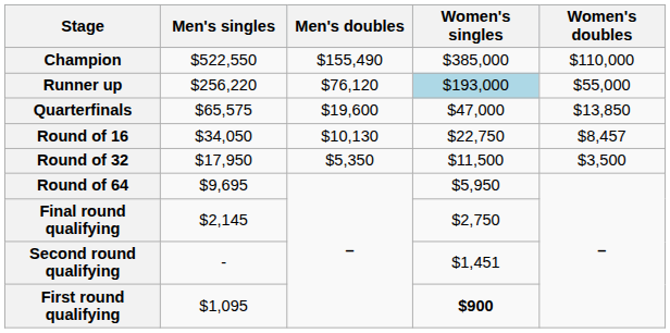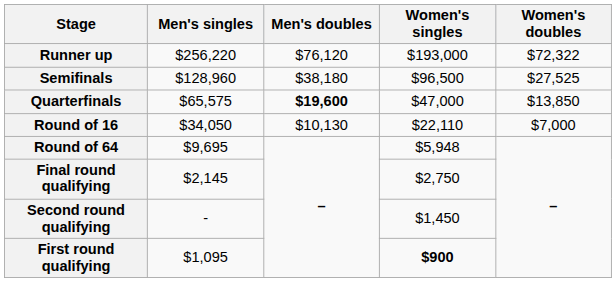- row: Champion | $522,550 | $155,490 | $385,000 | $110,000
Runner up | Women's singles: lightblue background -> no background
Runner up | Women's doubles: $55,000 -> $72,322
+ row: Semifinals | $128,960 | $38,180 | $96,500 | $27,525
Quarterfinals | Men's doubles: normal -> bold
Round of 16 | Women's singles: $22,750 -> $22,110
Round of 16 | Women's doubles: $8,457 -> $7,000
- row: Round of 32 | $17,950 | $5,350 | $11,500 | $3,500
Round of 64 | Women's singles: $5,950 -> $5,948
Second round qualifying | Women's singles: $1,451 -> $1,450
